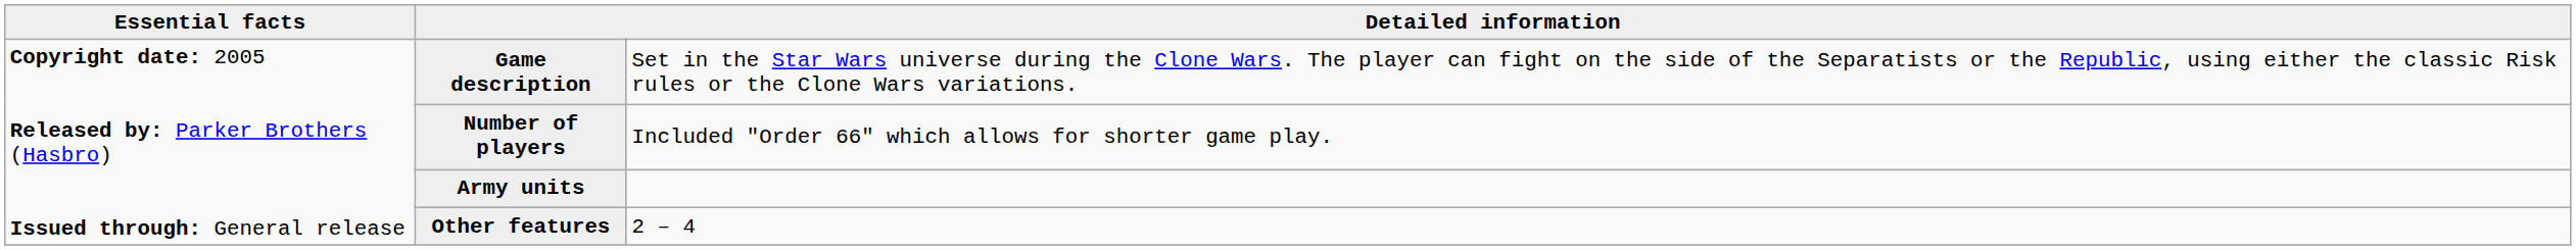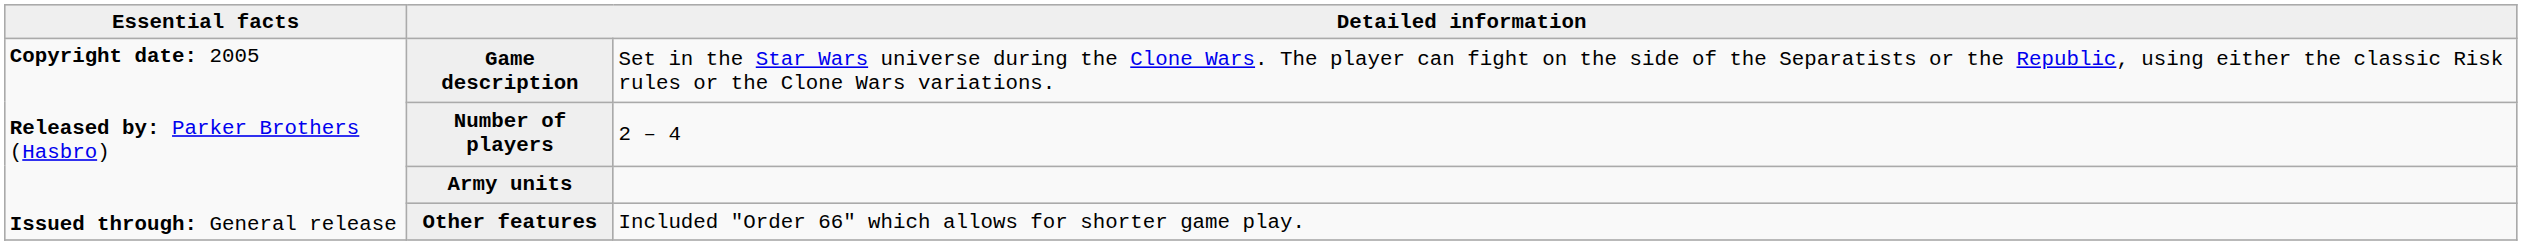Number of players | column 3: Included "Order 66" which allows for shorter game play. -> 2 – 4
Other features | column 3: 2 – 4 -> Included "Order 66" which allows for shorter game play.
